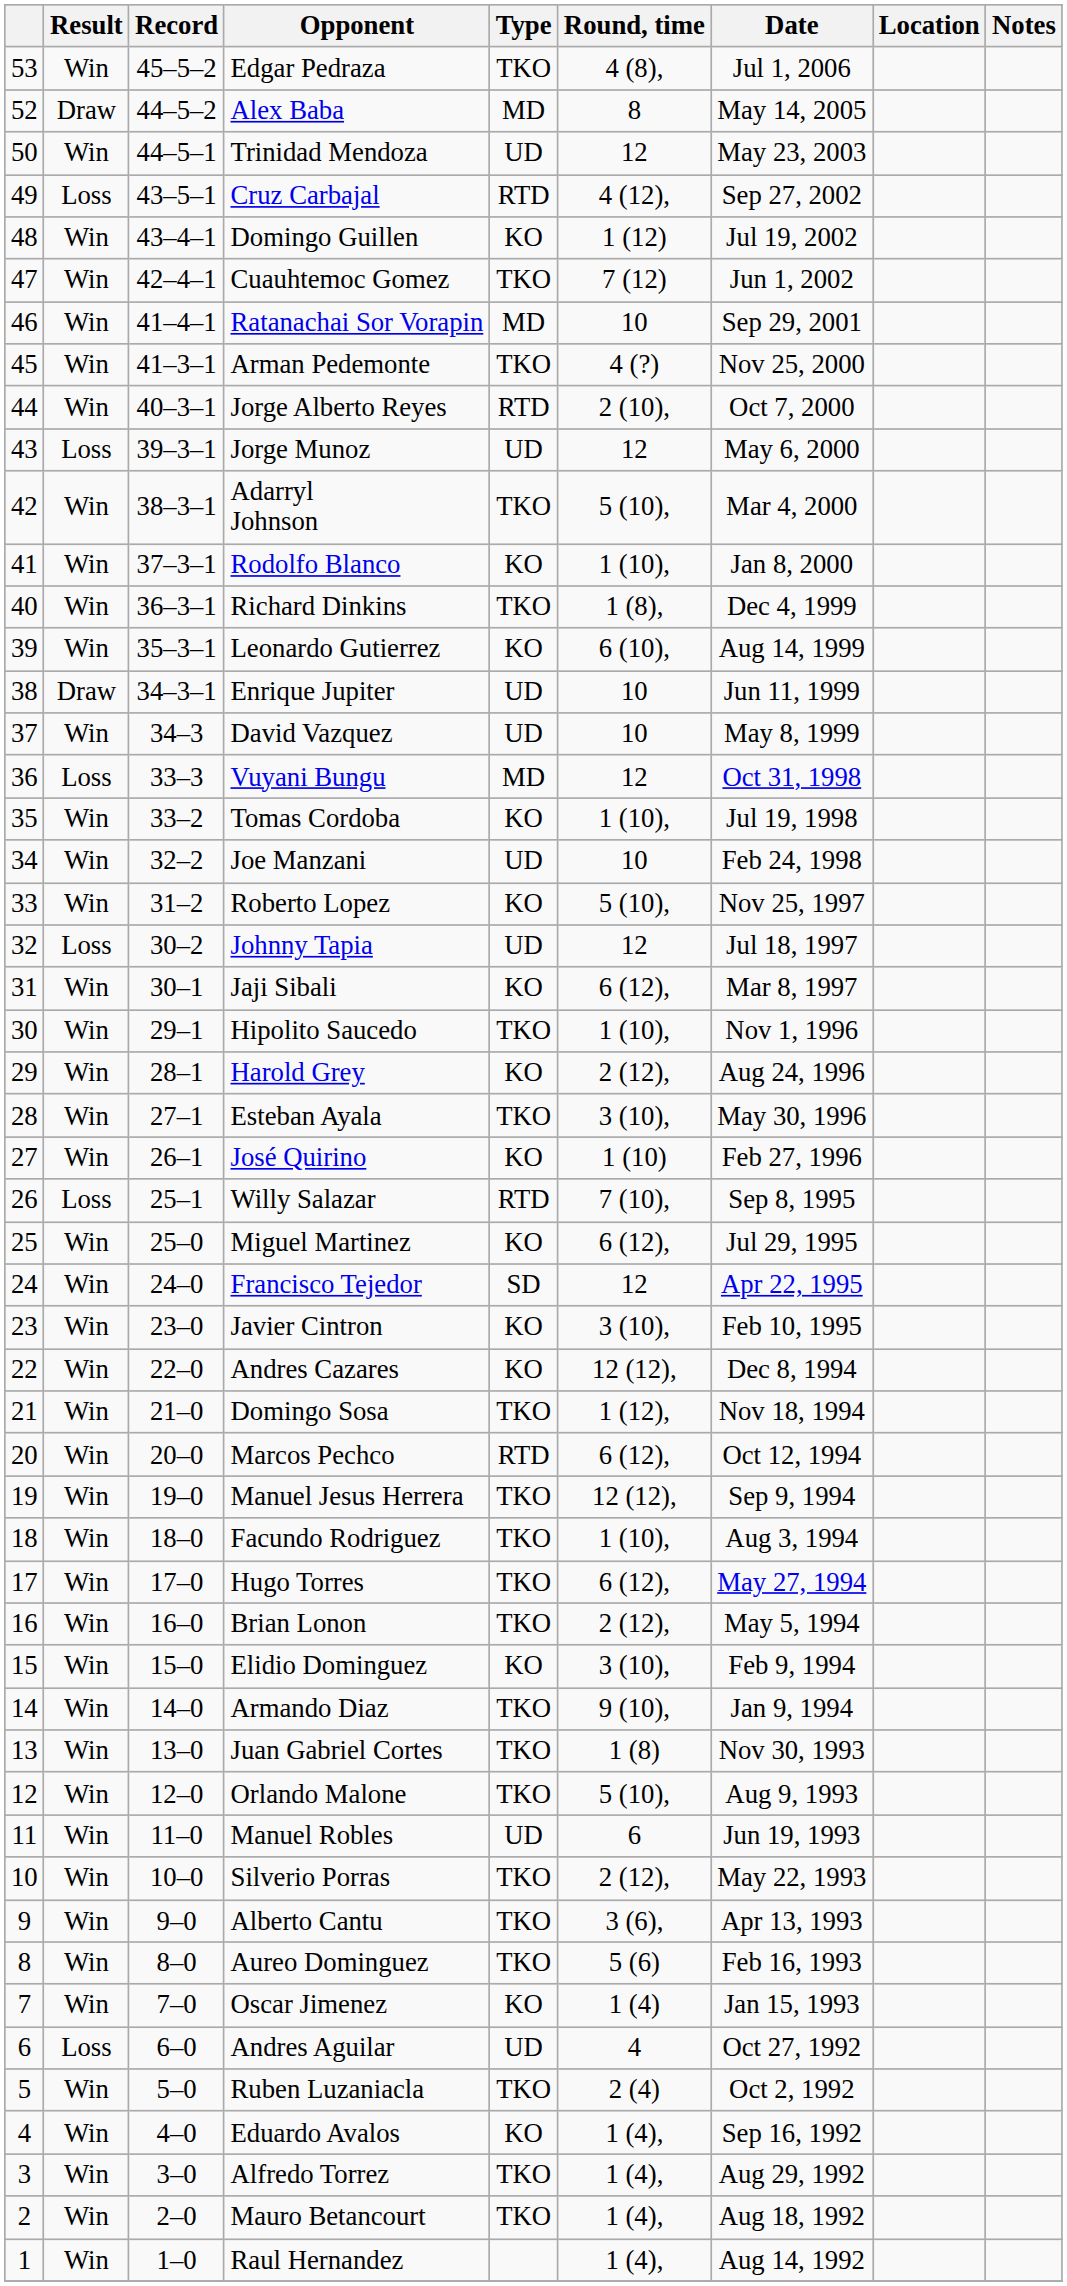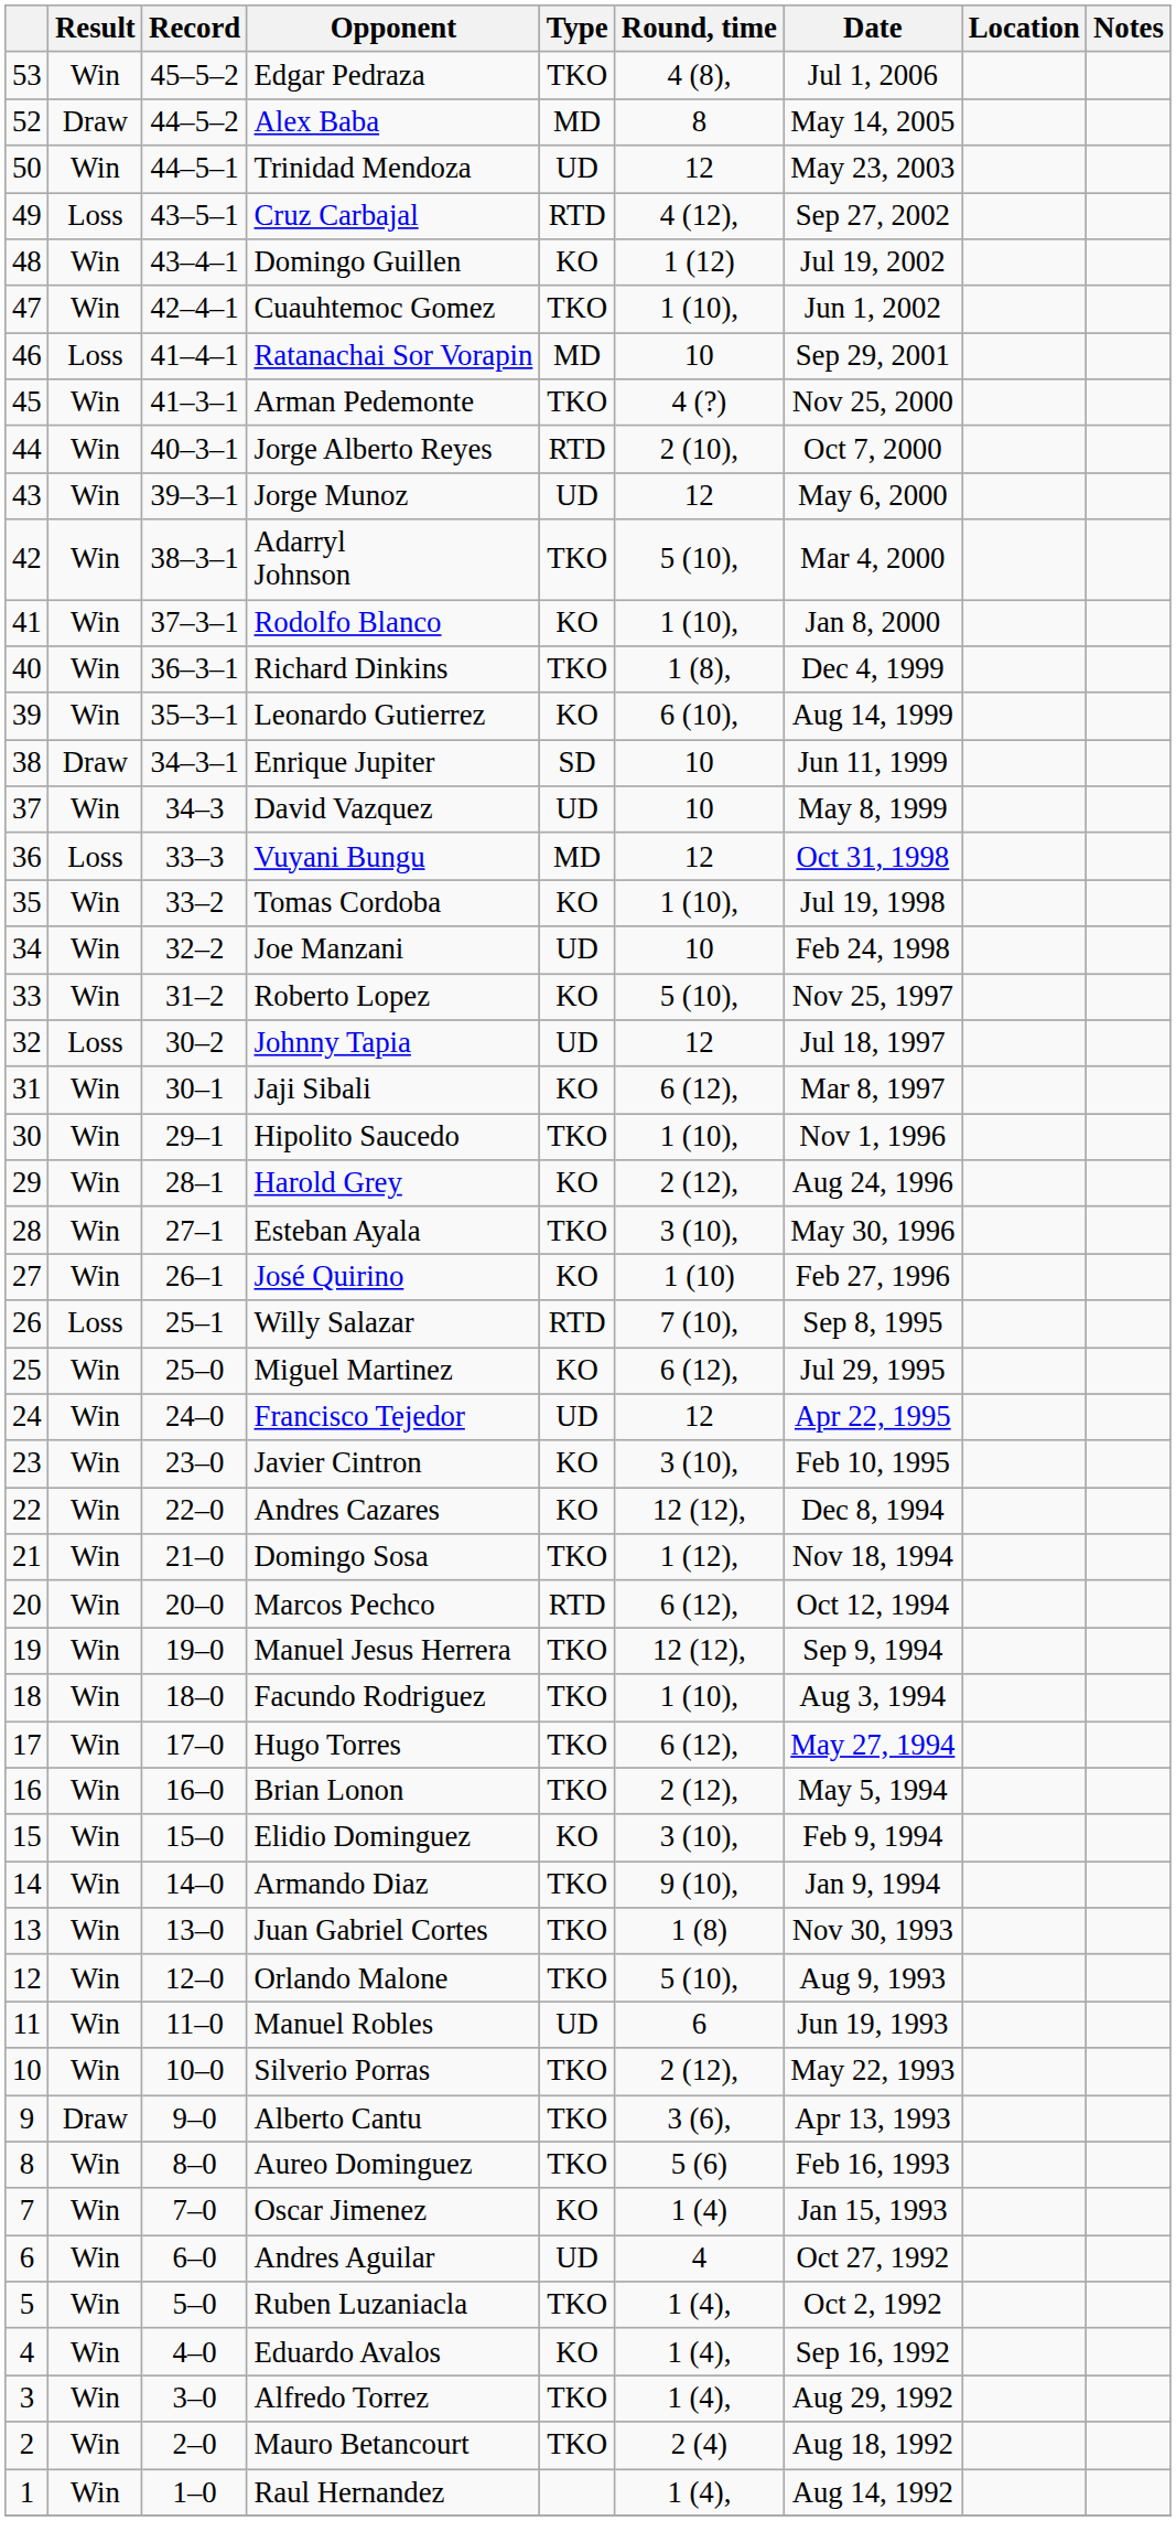Cuauhtemoc Gomez | Round, time: 7 (12) -> 1 (10),
Ratanachai Sor Vorapin | Result: Win -> Loss
Jorge Munoz | Result: Loss -> Win
Enrique Jupiter | Type: UD -> SD
Francisco Tejedor | Type: SD -> UD
Alberto Cantu | Result: Win -> Draw
Andres Aguilar | Result: Loss -> Win
Ruben Luzaniacla | Round, time: 2 (4) -> 1 (4),
Mauro Betancourt | Round, time: 1 (4), -> 2 (4)
